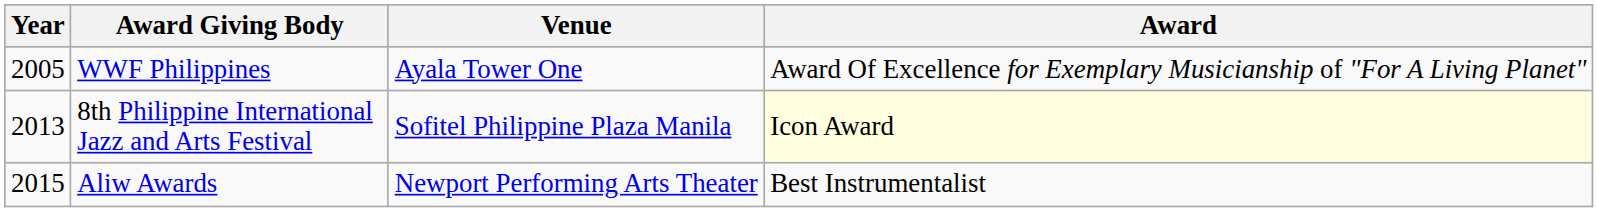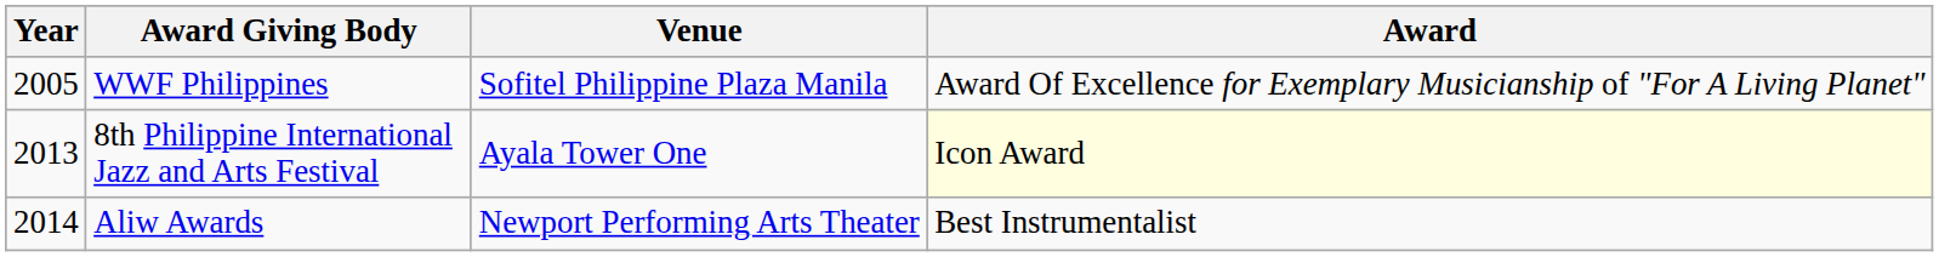WWF Philippines | Venue: Ayala Tower One -> Sofitel Philippine Plaza Manila
8th Philippine International Jazz and Arts Festival | Venue: Sofitel Philippine Plaza Manila -> Ayala Tower One
Aliw Awards | Year: 2015 -> 2014
